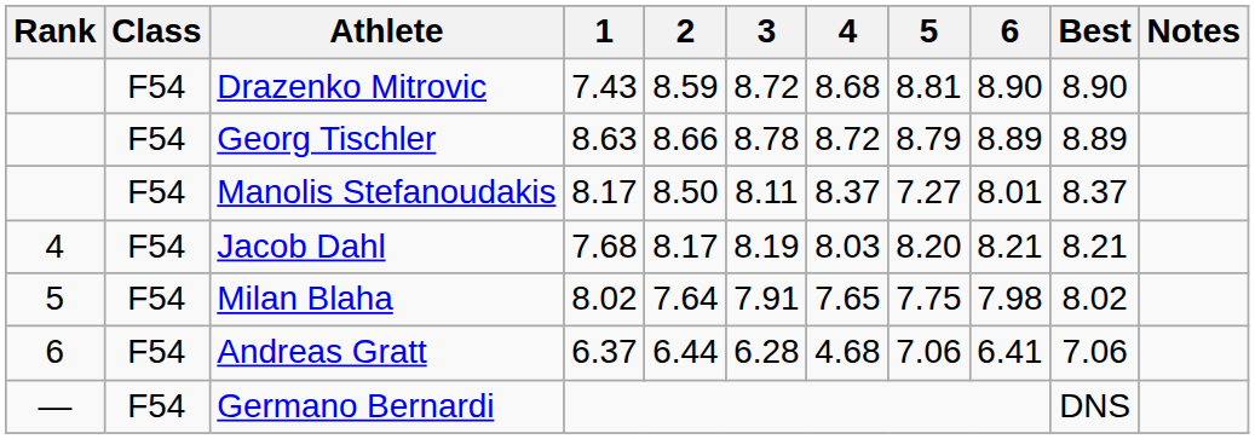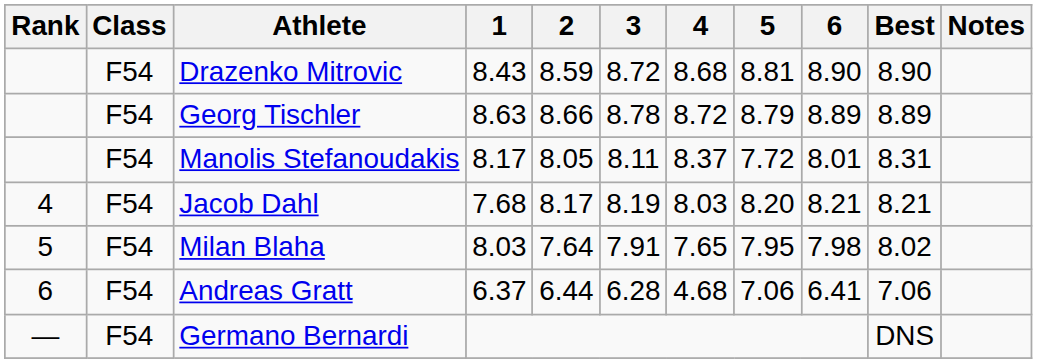Drazenko Mitrovic | 1: 7.43 -> 8.43
Manolis Stefanoudakis | 2: 8.50 -> 8.05
Manolis Stefanoudakis | 5: 7.27 -> 7.72
Manolis Stefanoudakis | Best: 8.37 -> 8.31
Milan Blaha | 1: 8.02 -> 8.03
Milan Blaha | 5: 7.75 -> 7.95
